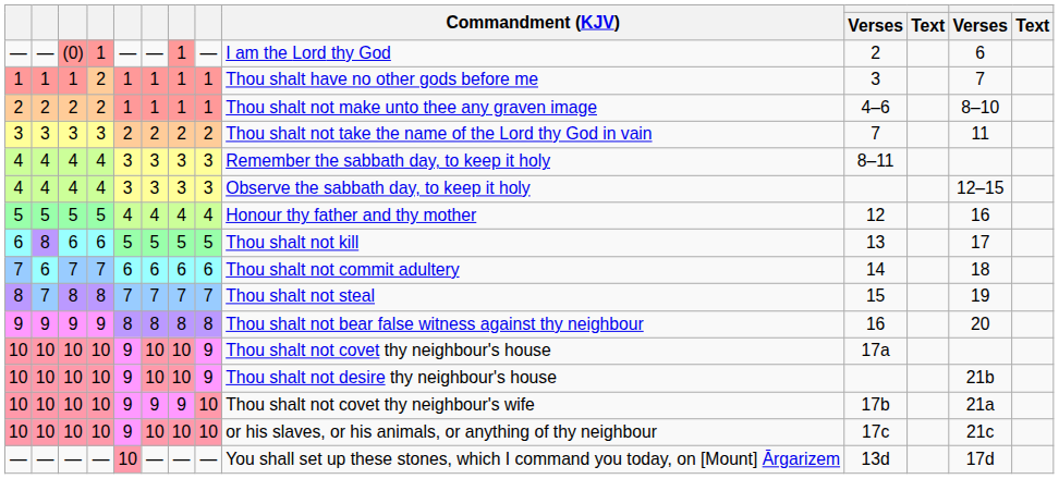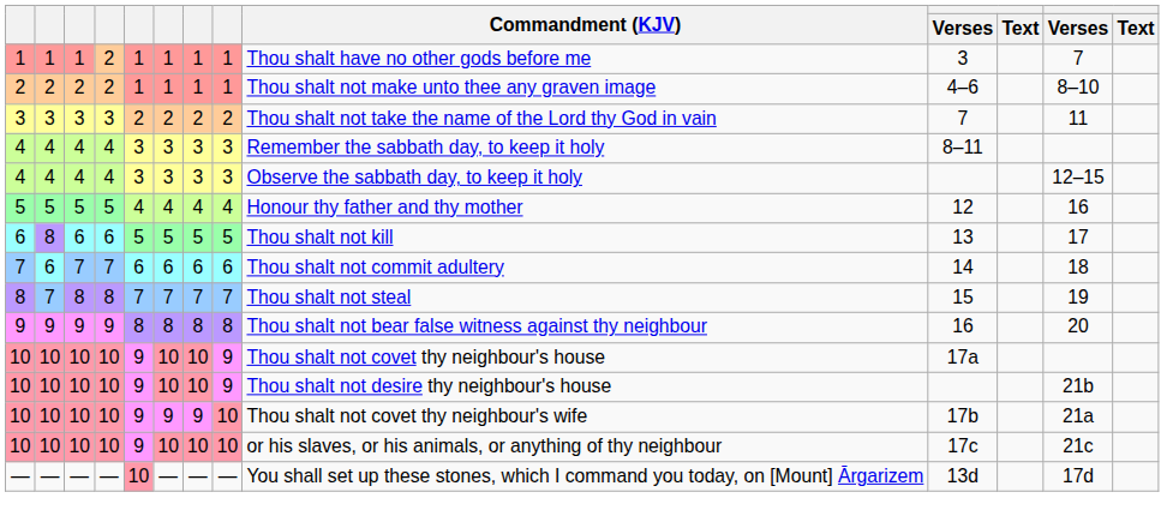- row: — | — | (0) | 1 | — | — | 1 | — | I am the Lord thy God | 2 | 6
